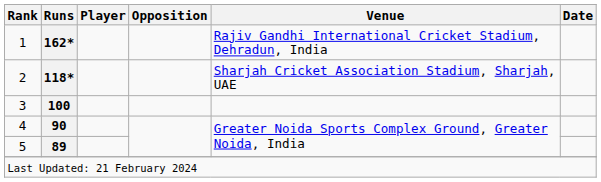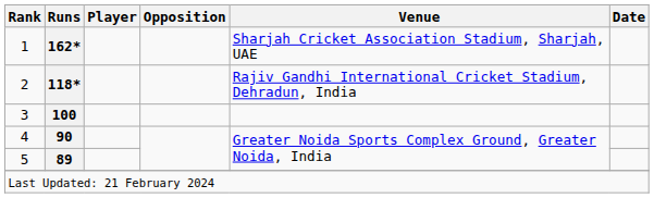1 | Venue: Rajiv Gandhi International Cricket Stadium, Dehradun, India -> Sharjah Cricket Association Stadium, Sharjah, UAE
2 | Venue: Sharjah Cricket Association Stadium, Sharjah, UAE -> Rajiv Gandhi International Cricket Stadium, Dehradun, India
